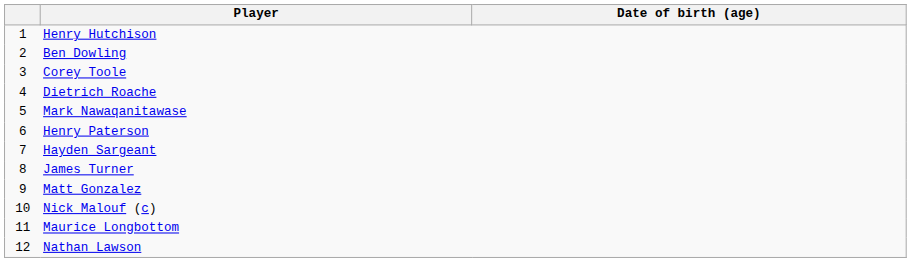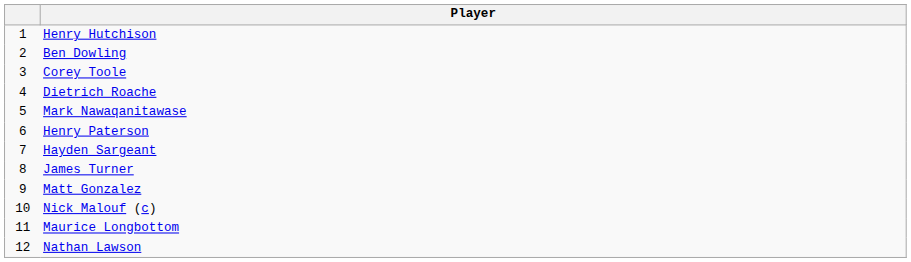- column: Date of birth (age)
